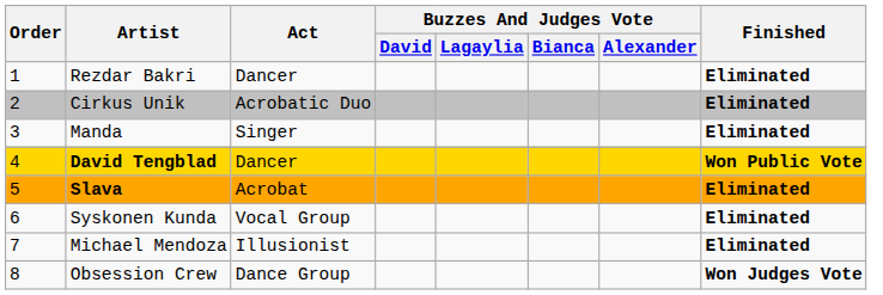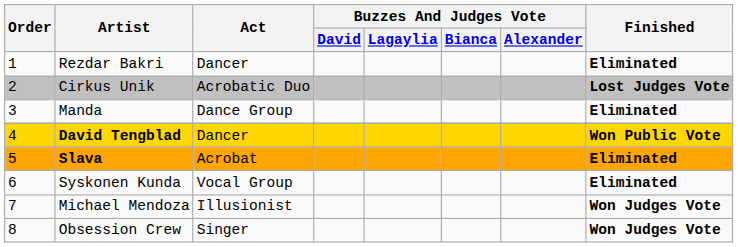Cirkus Unik | Finished: Eliminated -> Lost Judges Vote
Manda | Act: Singer -> Dance Group
Michael Mendoza | Finished: Eliminated -> Won Judges Vote
Obsession Crew | Act: Dance Group -> Singer
